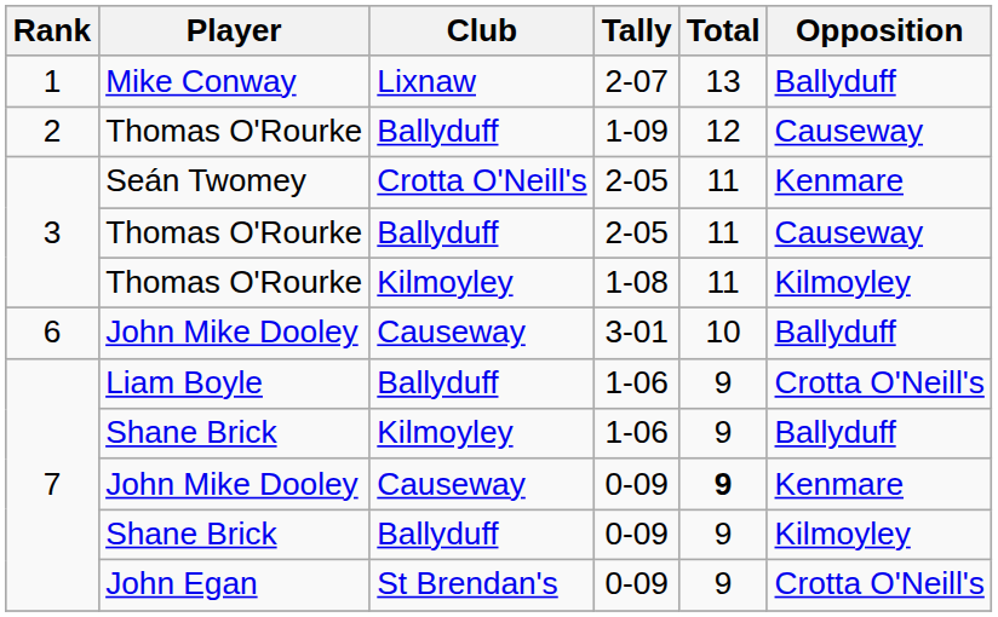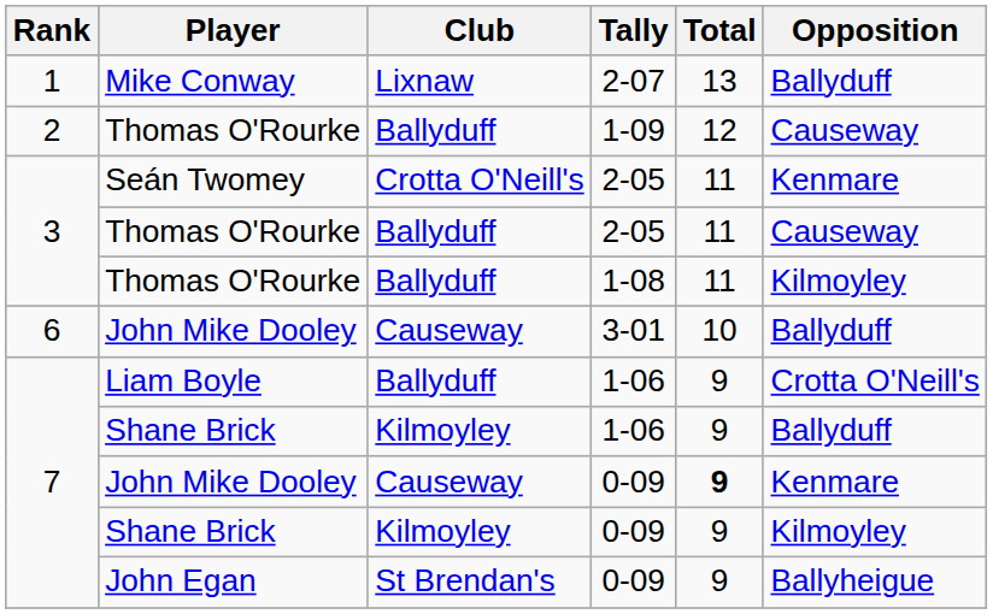Thomas O'Rourke / 1-08 | Club: Kilmoyley -> Ballyduff
Shane Brick / 0-09 | Club: Ballyduff -> Kilmoyley
John Egan | Opposition: Crotta O'Neill's -> Ballyheigue
